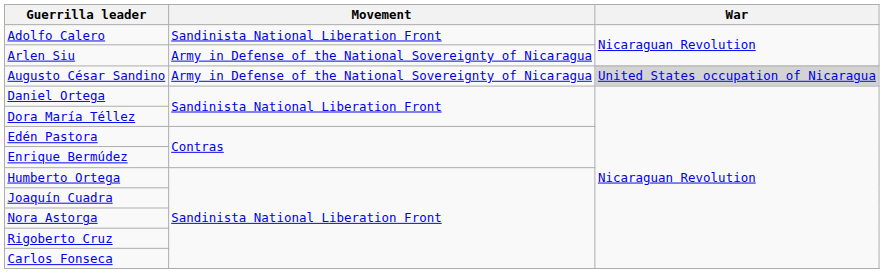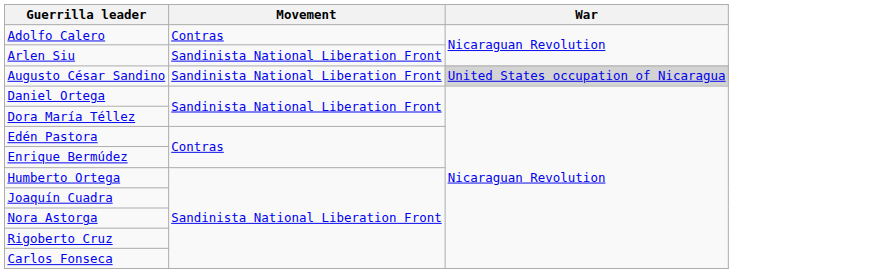Adolfo Calero | Movement: Sandinista National Liberation Front -> Contras
Arlen Siu | Movement: Army in Defense of the National Sovereignty of Nicaragua -> Sandinista National Liberation Front
Augusto César Sandino | Movement: Army in Defense of the National Sovereignty of Nicaragua -> Sandinista National Liberation Front
